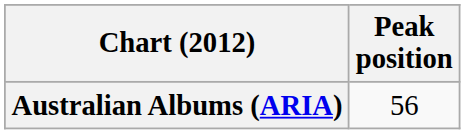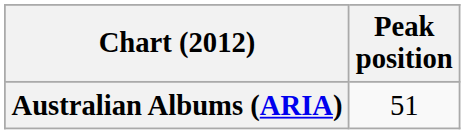Australian Albums (ARIA) | Peak position: 56 -> 51
